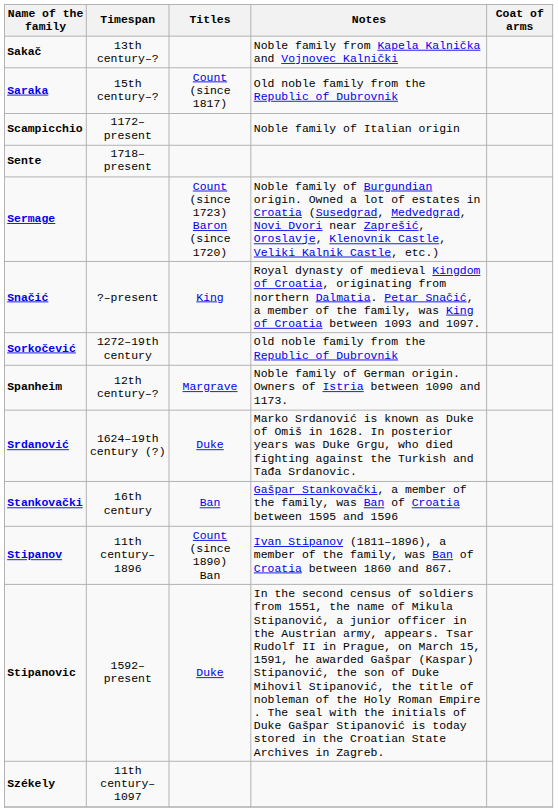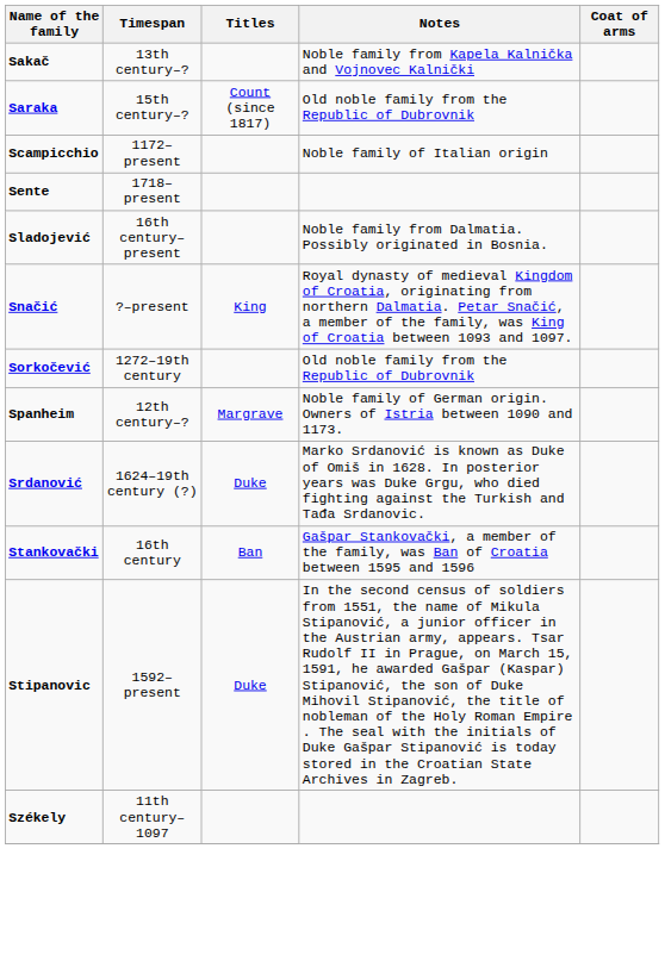- row: Sermage | Count (since 1723) Baron (since 1720) | Noble family of Burgundian origin. Owned a lot of estates in Croatia (Susedgrad, Medvedgrad, Novi Dvori near Zaprešić, Oroslavje, Klenovnik Castle, Veliki Kalnik Castle, etc.)
+ row: Sladojević | 16th century–present | Noble family from Dalmatia. Possibly originated in Bosnia.
- row: Stipanov | 11th century–1896 | Count (since 1890) Ban | Ivan Stipanov (1811–1896), a member of the family, was Ban of Croatia between 1860 and 867.
